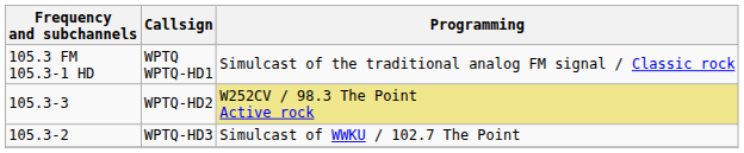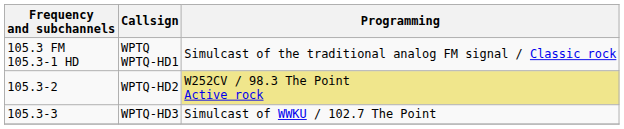WPTQ-HD2 | Frequency and subchannels: 105.3-3 -> 105.3-2
WPTQ-HD3 | Frequency and subchannels: 105.3-2 -> 105.3-3
